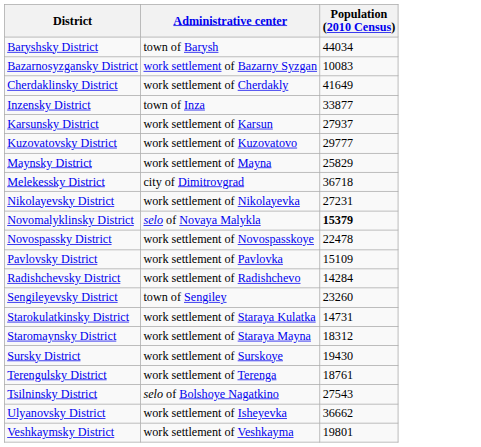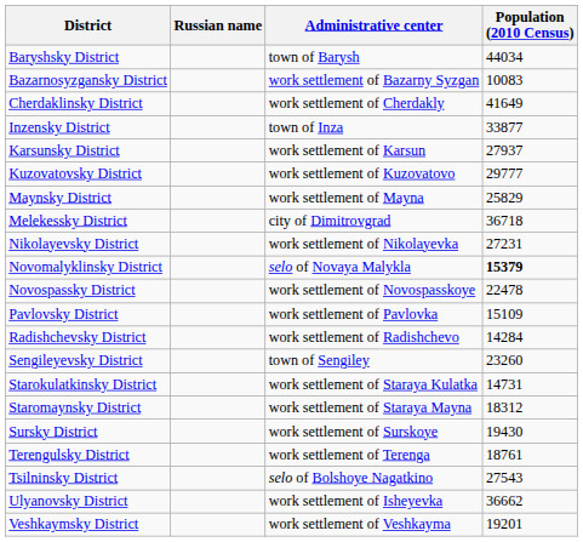+ column: Russian name
Veshkaymsky District | Population (2010 Census): 19801 -> 19201
